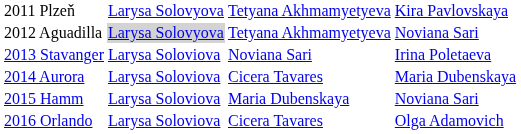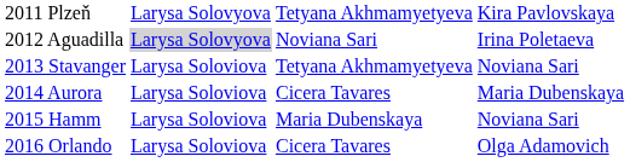2012 Aguadilla | column 3: Tetyana Akhmamyetyeva -> Noviana Sari
2012 Aguadilla | column 4: Noviana Sari -> Irina Poletaeva
2013 Stavanger | column 3: Noviana Sari -> Tetyana Akhmamyetyeva
2013 Stavanger | column 4: Irina Poletaeva -> Noviana Sari
